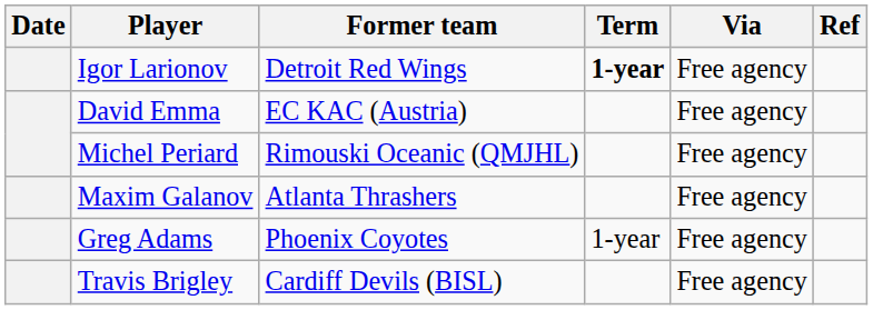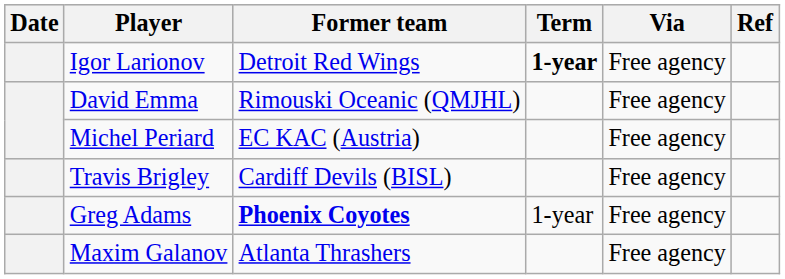David Emma | Former team: EC KAC (Austria) -> Rimouski Oceanic (QMJHL)
Michel Periard | Former team: Rimouski Oceanic (QMJHL) -> EC KAC (Austria)
rows swapped: Maxim Galanov <-> Travis Brigley
Greg Adams | Former team: normal -> bold
